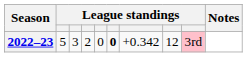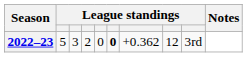2022–23 | column 7: +0.342 -> +0.362
2022–23 | column 9: pink background -> no background
